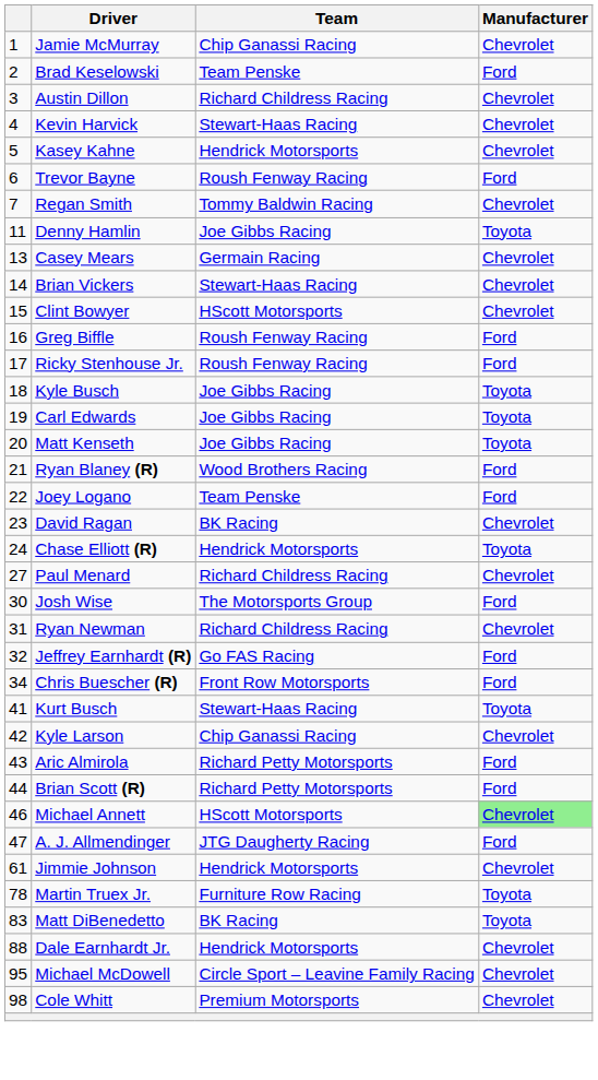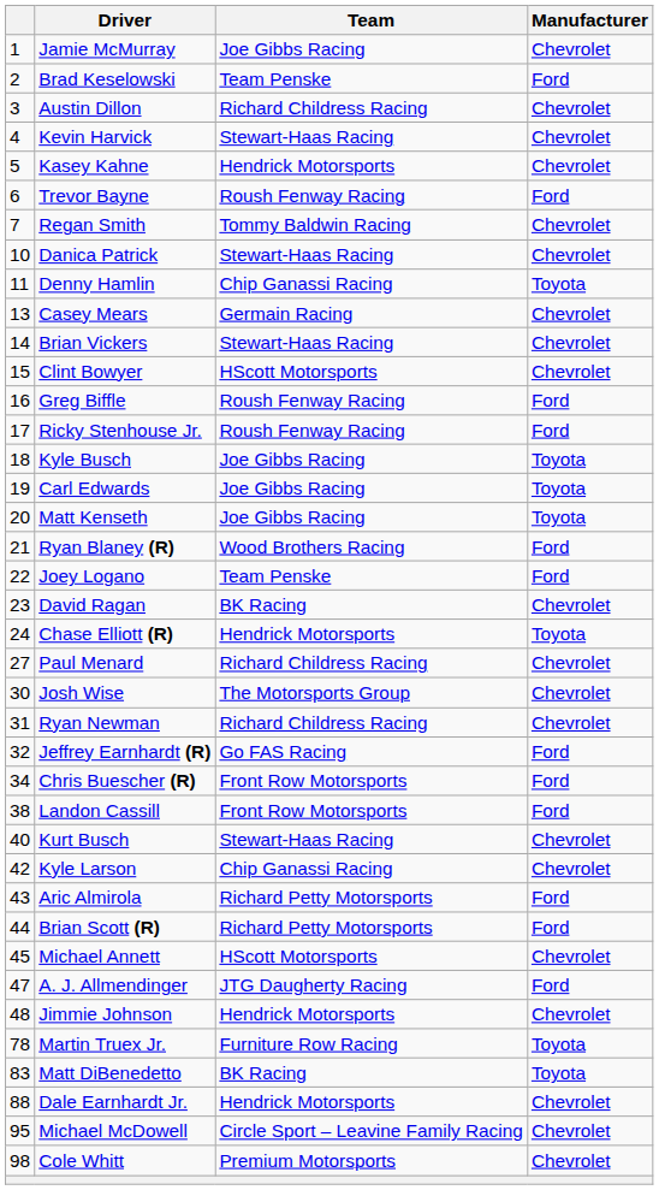Jamie McMurray | Team: Chip Ganassi Racing -> Joe Gibbs Racing
+ row: 10 | Danica Patrick | Stewart-Haas Racing | Chevrolet
Denny Hamlin | Team: Joe Gibbs Racing -> Chip Ganassi Racing
Josh Wise | Manufacturer: Ford -> Chevrolet
+ row: 38 | Landon Cassill | Front Row Motorsports | Ford
Kurt Busch | column 1: 41 -> 40
Kurt Busch | Manufacturer: Toyota -> Chevrolet
Michael Annett | column 1: 46 -> 45
Michael Annett | Manufacturer: lightgreen background -> no background
Jimmie Johnson | column 1: 61 -> 48
